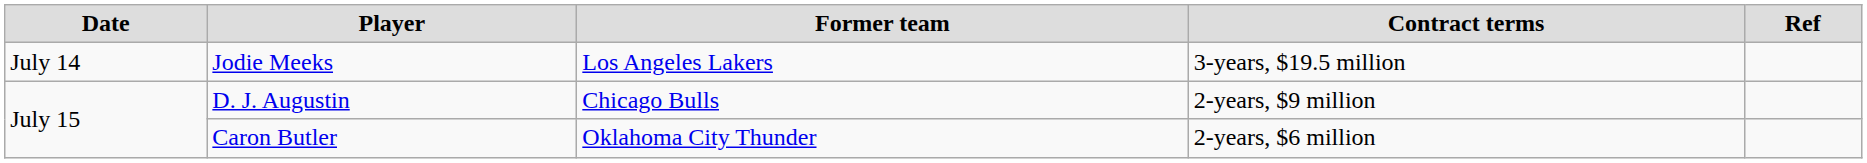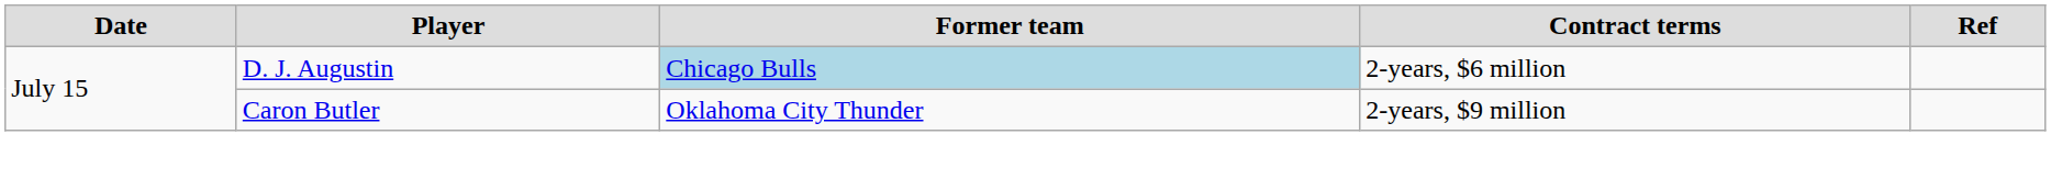- row: July 14 | Jodie Meeks | Los Angeles Lakers | 3-years, $19.5 million
D. J. Augustin | Former team: no background -> lightblue background
D. J. Augustin | Contract terms: 2-years, $9 million -> 2-years, $6 million
Caron Butler | Contract terms: 2-years, $6 million -> 2-years, $9 million
